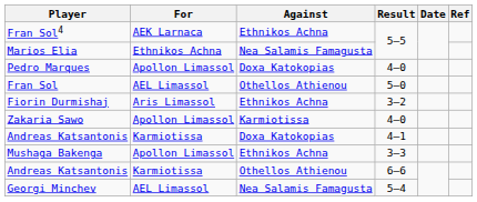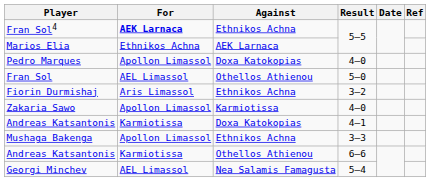Fran Sol4 | For: normal -> bold
Marios Elia | Against: Nea Salamis Famagusta -> AEK Larnaca
